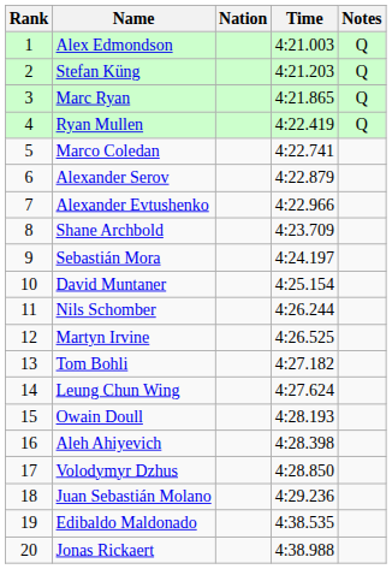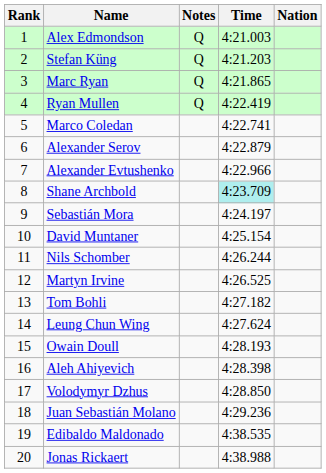columns swapped: Nation <-> Notes
Shane Archbold | Time: no background -> paleturquoise background
